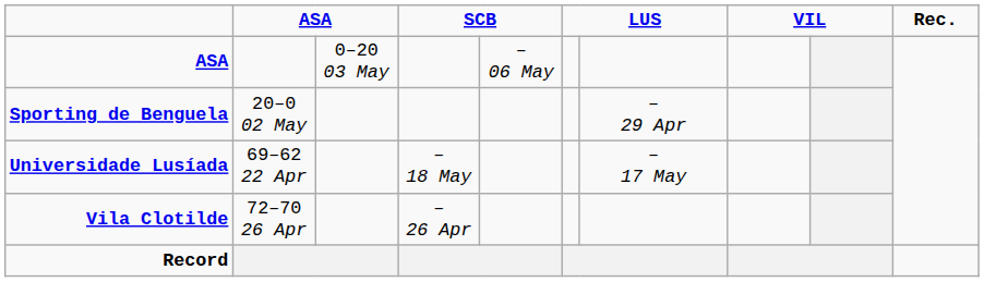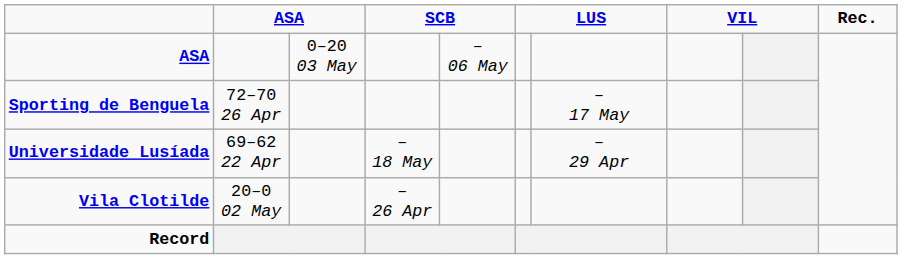Sporting de Benguela | column 2: 20–0 02 May -> 72–70 26 Apr
Sporting de Benguela | column 7: – 29 Apr -> – 17 May
Universidade Lusíada | column 7: – 17 May -> – 29 Apr
Vila Clotilde | column 2: 72–70 26 Apr -> 20–0 02 May
